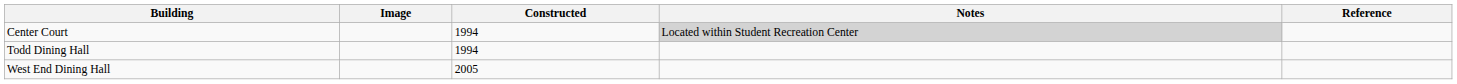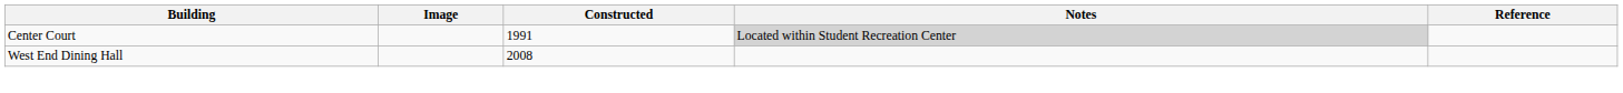Center Court | Constructed: 1994 -> 1991
- row: Todd Dining Hall | 1994
West End Dining Hall | Constructed: 2005 -> 2008
